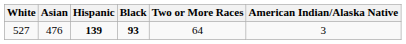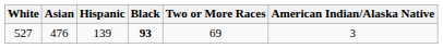527 | Hispanic: bold -> normal
527 | Two or More Races: 64 -> 69
